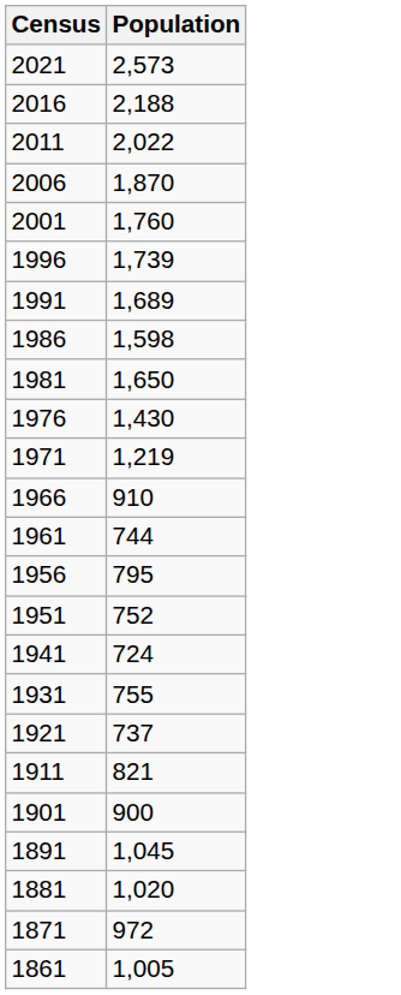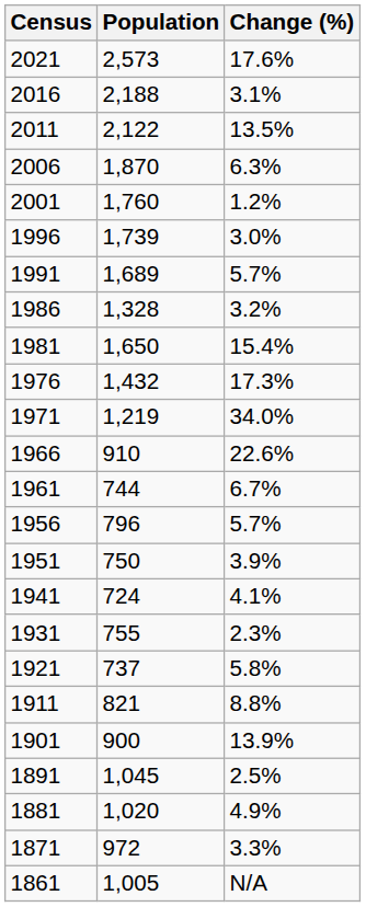+ column: Change (%) | 17.6% | 3.1% | 13.5% | 6.3% | 1.2% | 3.0% | 5.7% | 3.2% | 15.4% | 17.3% | 34.0% | 22.6% | 6.7% | 5.7% | 3.9% | 4.1% | 2.3% | 5.8% | 8.8% | 13.9% | 2.5% | 4.9% | 3.3% | N/A
2011 | Population: 2,022 -> 2,122
1986 | Population: 1,598 -> 1,328
1976 | Population: 1,430 -> 1,432
1956 | Population: 795 -> 796
1951 | Population: 752 -> 750
